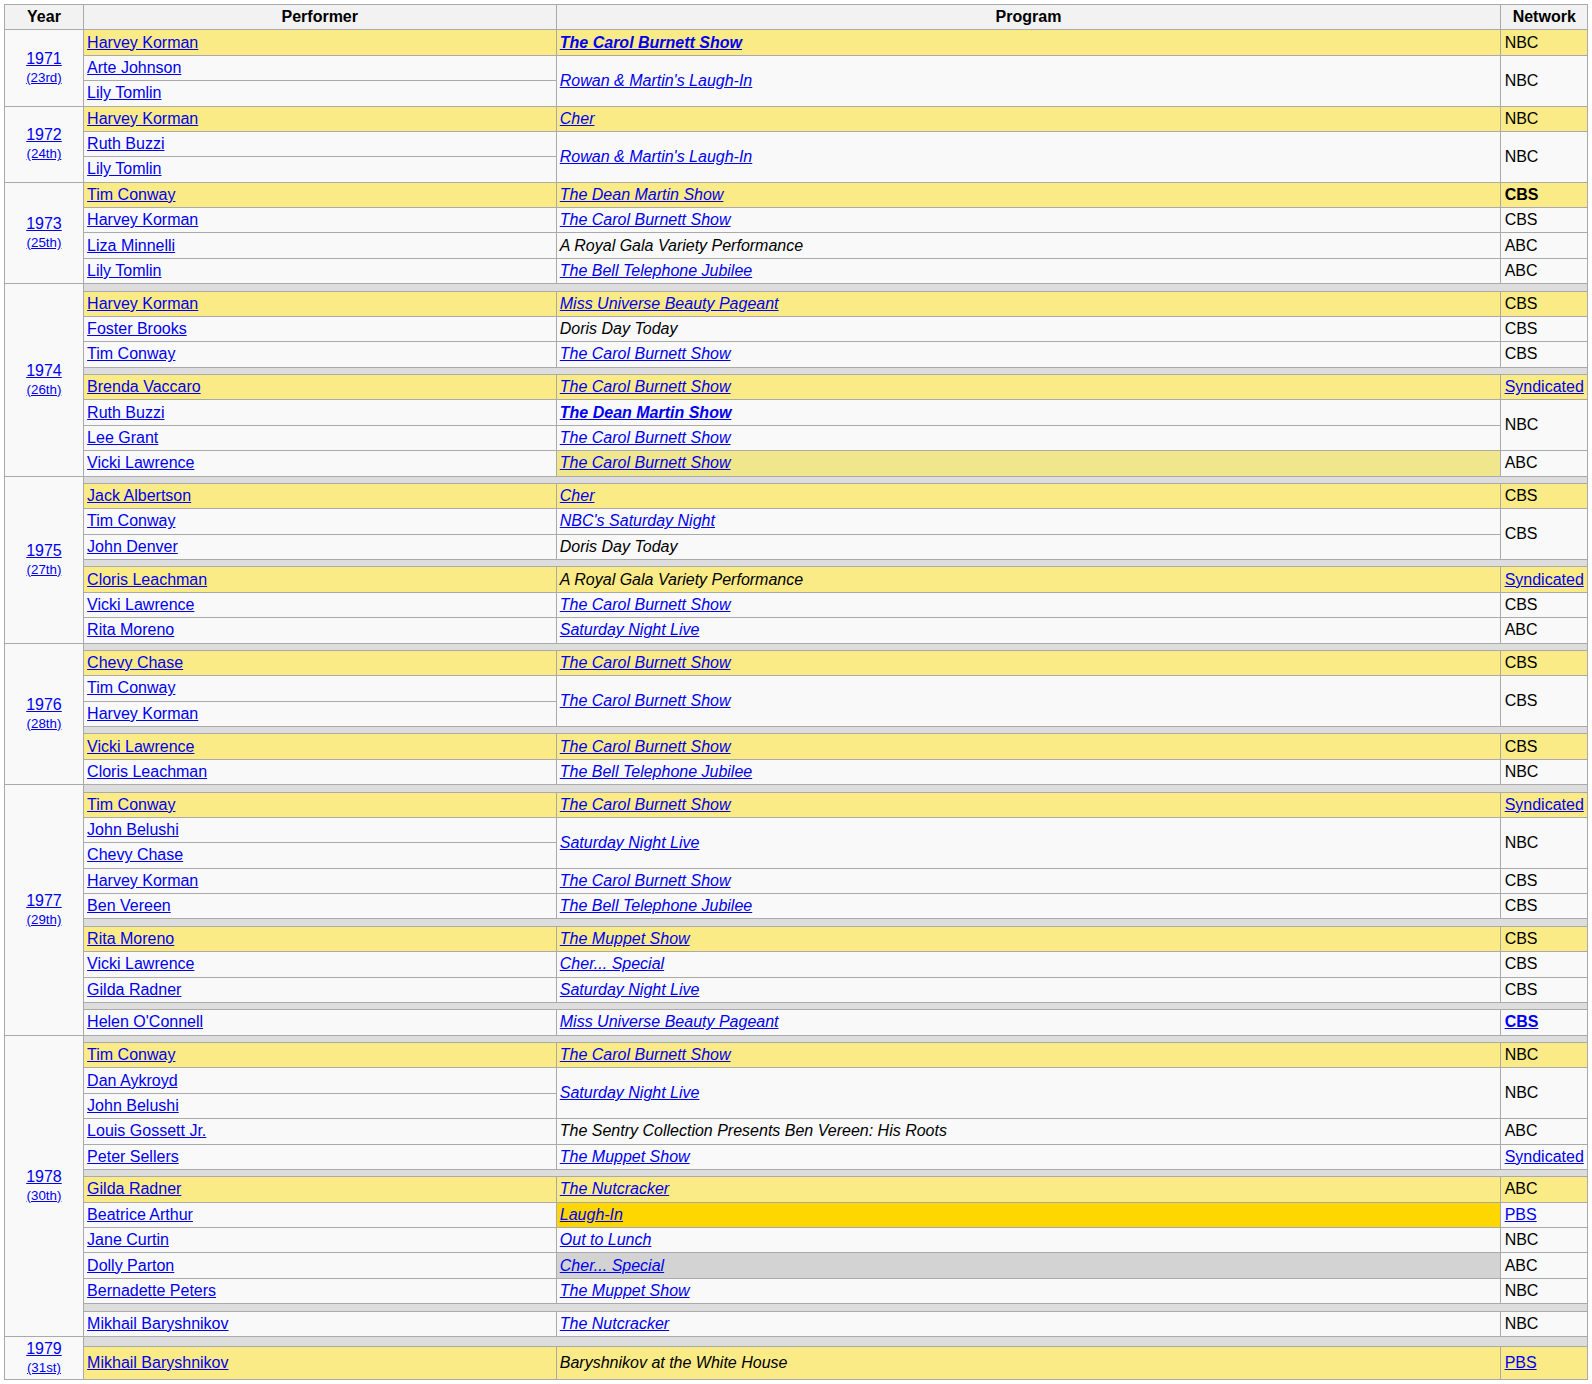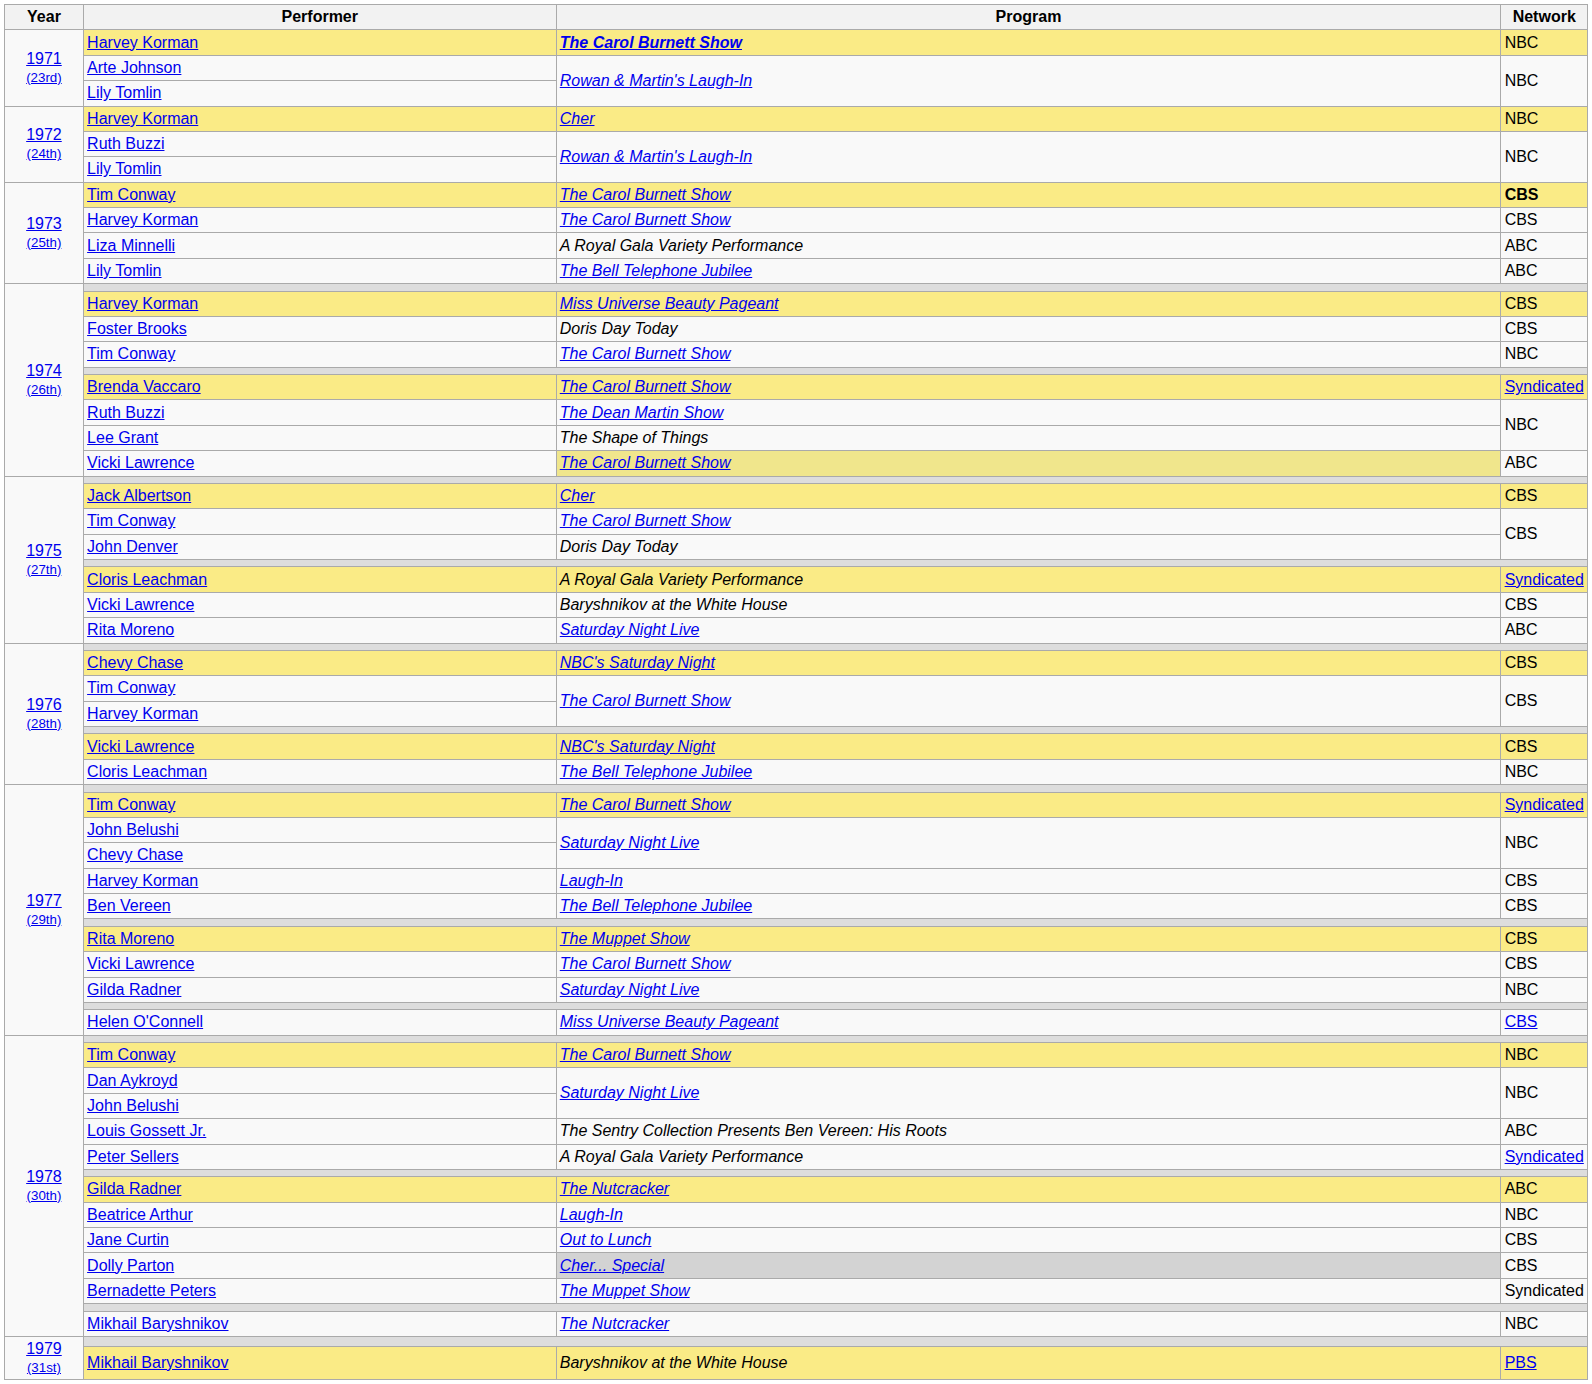1973 (25th) / Tim Conway | Program: The Dean Martin Show -> The Carol Burnett Show
1974 (26th) / Tim Conway | Network: CBS -> NBC
1974 (26th) / Ruth Buzzi | Program: bold -> normal
Lee Grant | Program: The Carol Burnett Show -> The Shape of Things
1975 (27th) / Tim Conway | Program: NBC's Saturday Night -> The Carol Burnett Show
1975 (27th) / Vicki Lawrence | Program: The Carol Burnett Show -> Baryshnikov at the White House
1976 (28th) / Chevy Chase | Program: The Carol Burnett Show -> NBC's Saturday Night
1976 (28th) / Vicki Lawrence | Program: The Carol Burnett Show -> NBC's Saturday Night
1977 (29th) / Harvey Korman | Program: The Carol Burnett Show -> Laugh-In
1977 (29th) / Vicki Lawrence | Program: Cher... Special -> The Carol Burnett Show
1977 (29th) / Gilda Radner | Network: CBS -> NBC
Helen O'Connell | Network: bold -> normal
Peter Sellers | Program: The Muppet Show -> A Royal Gala Variety Performance
Beatrice Arthur | Program: gold background -> no background
Beatrice Arthur | Network: PBS -> NBC
Jane Curtin | Network: NBC -> CBS
Dolly Parton | Network: ABC -> CBS
Bernadette Peters | Network: NBC -> Syndicated
